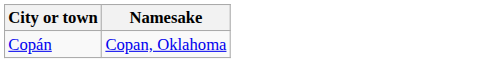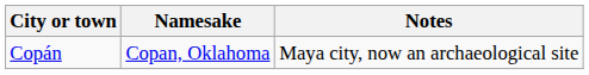+ column: Notes | Maya city, now an archaeological site
